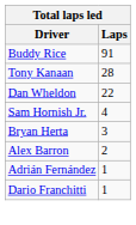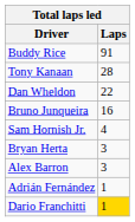+ row: Bruno Junqueira | 16
Alex Barron | Laps: 2 -> 3
Dario Franchitti | Laps: no background -> gold background
